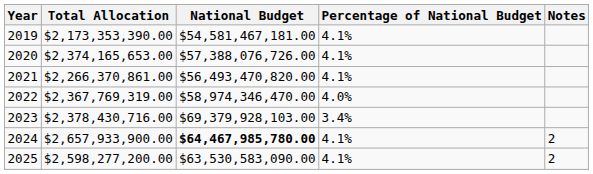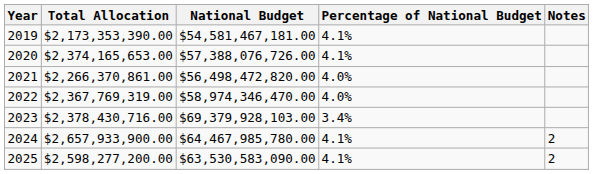2021 | National Budget: $56,493,470,820.00 -> $56,498,472,820.00
2021 | Percentage of National Budget: 4.1% -> 4.0%
2024 | National Budget: bold -> normal
